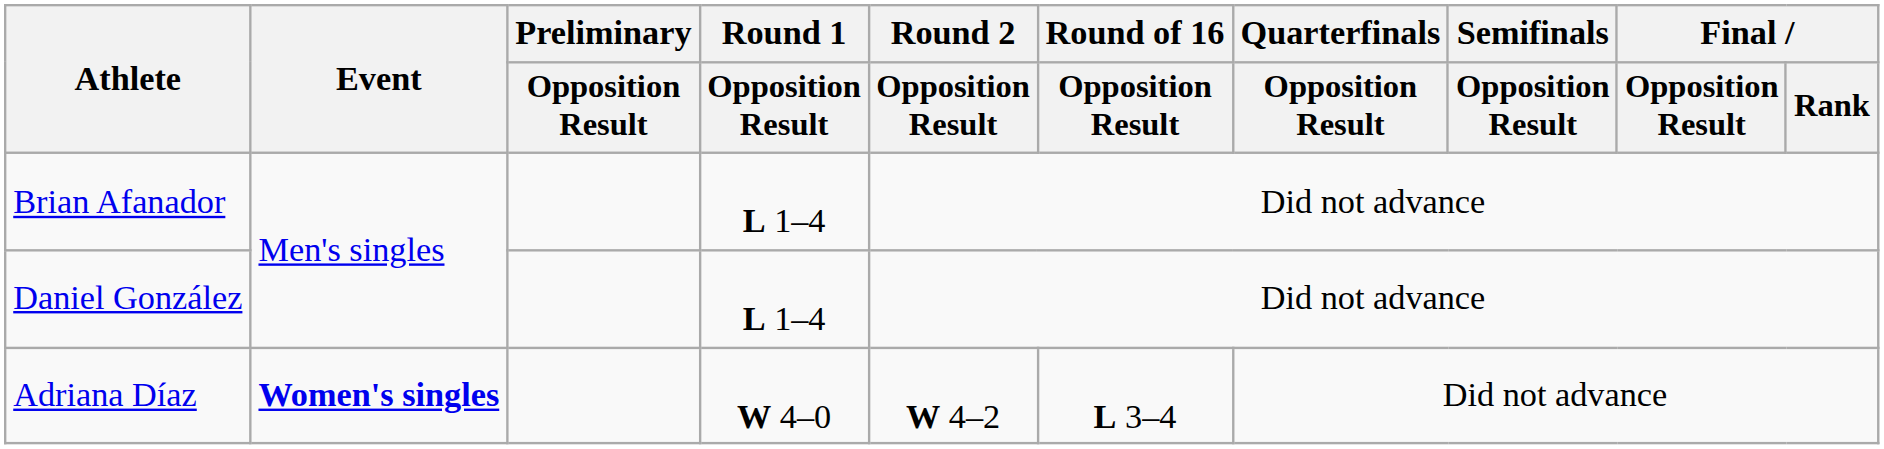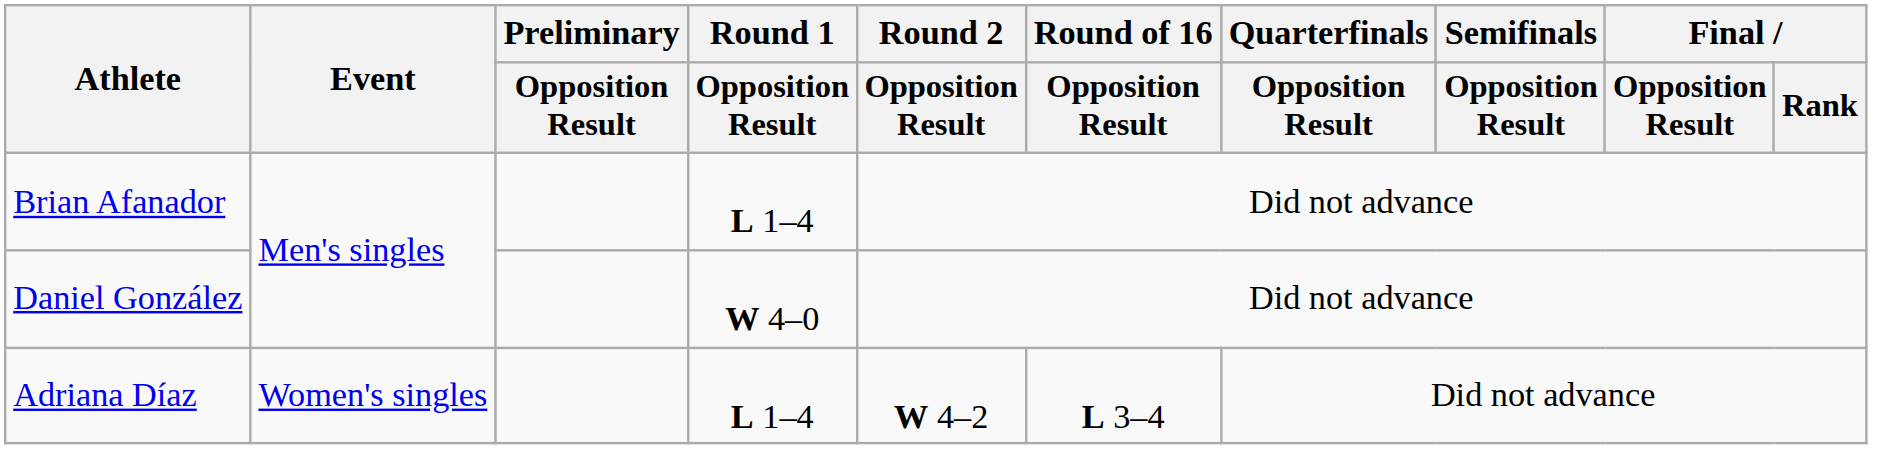Daniel González | Round 1 / Opposition Result: L 1–4 -> W 4–0
Adriana Díaz | Event: bold -> normal
Adriana Díaz | Round 1 / Opposition Result: W 4–0 -> L 1–4
